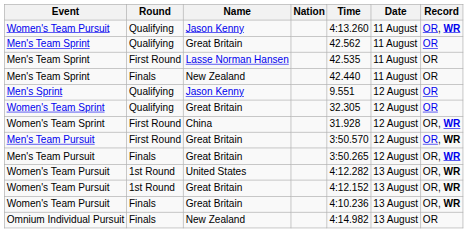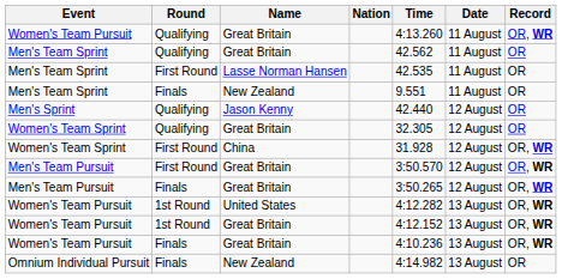Women's Team Pursuit / Qualifying | Name: Jason Kenny -> Great Britain
Men's Team Sprint / Finals | Time: 42.440 -> 9.551
Men's Sprint | Time: 9.551 -> 42.440
